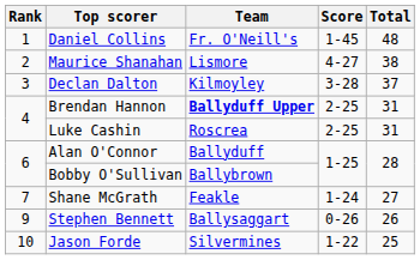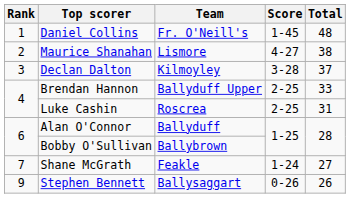Brendan Hannon | Team: bold -> normal
Brendan Hannon | Total: 31 -> 33
- row: 10 | Jason Forde | Silvermines | 1-22 | 25
